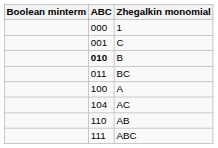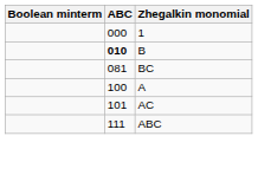- row: 001 | C
BC | ABC: 011 -> 081
AC | ABC: 104 -> 101
- row: 110 | AB
